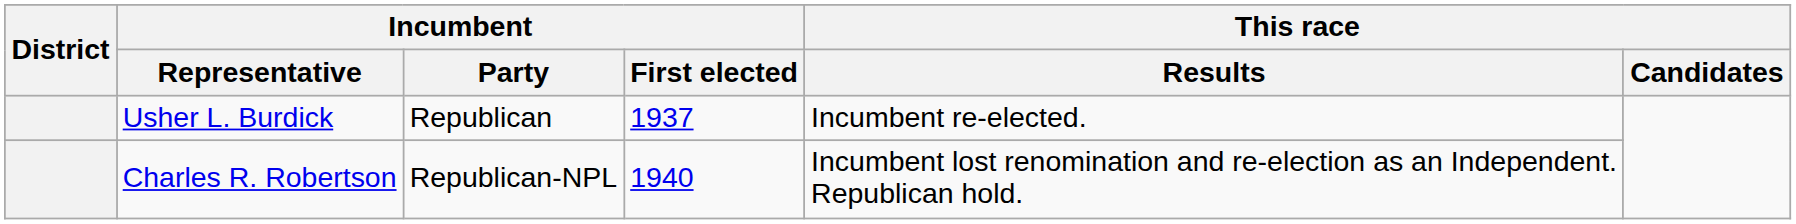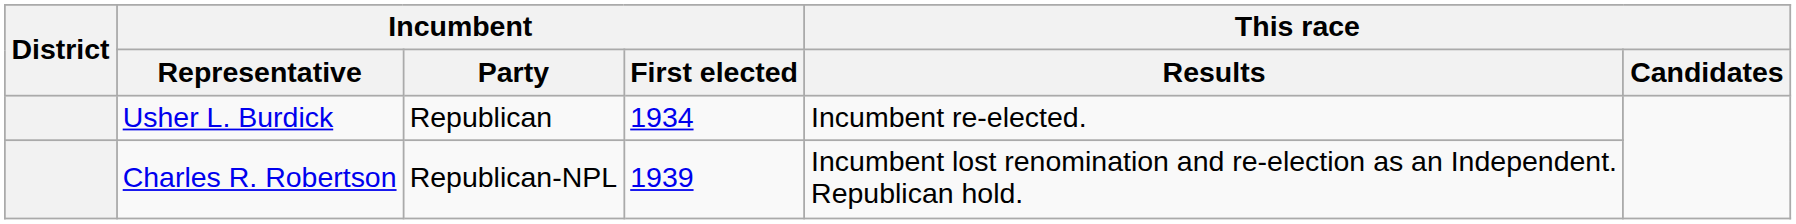Usher L. Burdick | Incumbent / First elected: 1937 -> 1934
Charles R. Robertson | Incumbent / First elected: 1940 -> 1939
